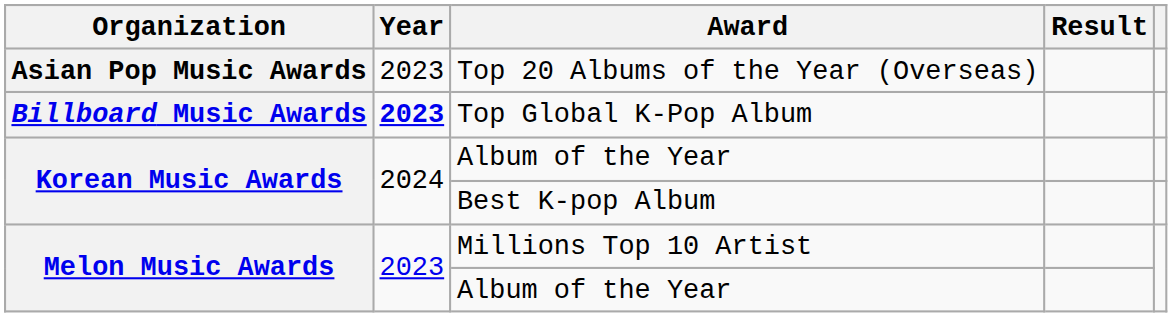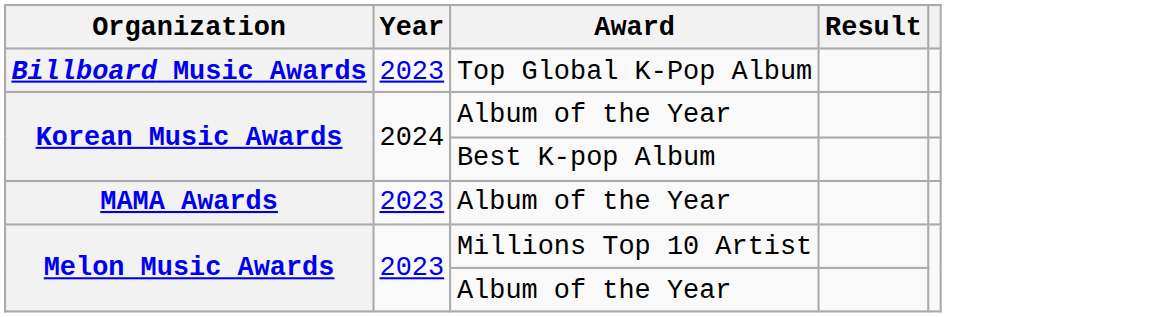- row: Asian Pop Music Awards | 2023 | Top 20 Albums of the Year (Overseas)
Billboard Music Awards | Year: bold -> normal
+ row: MAMA Awards | 2023 | Album of the Year
